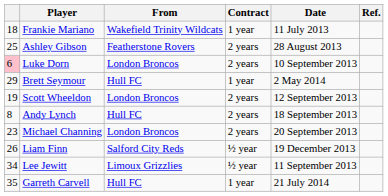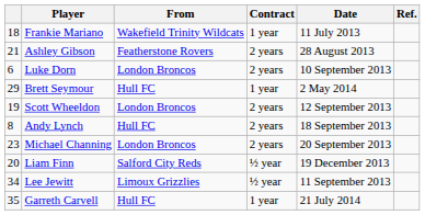Ashley Gibson | column 1: 25 -> 21
Luke Dorn | column 1: pink background -> no background
Liam Finn | column 1: 26 -> 20
